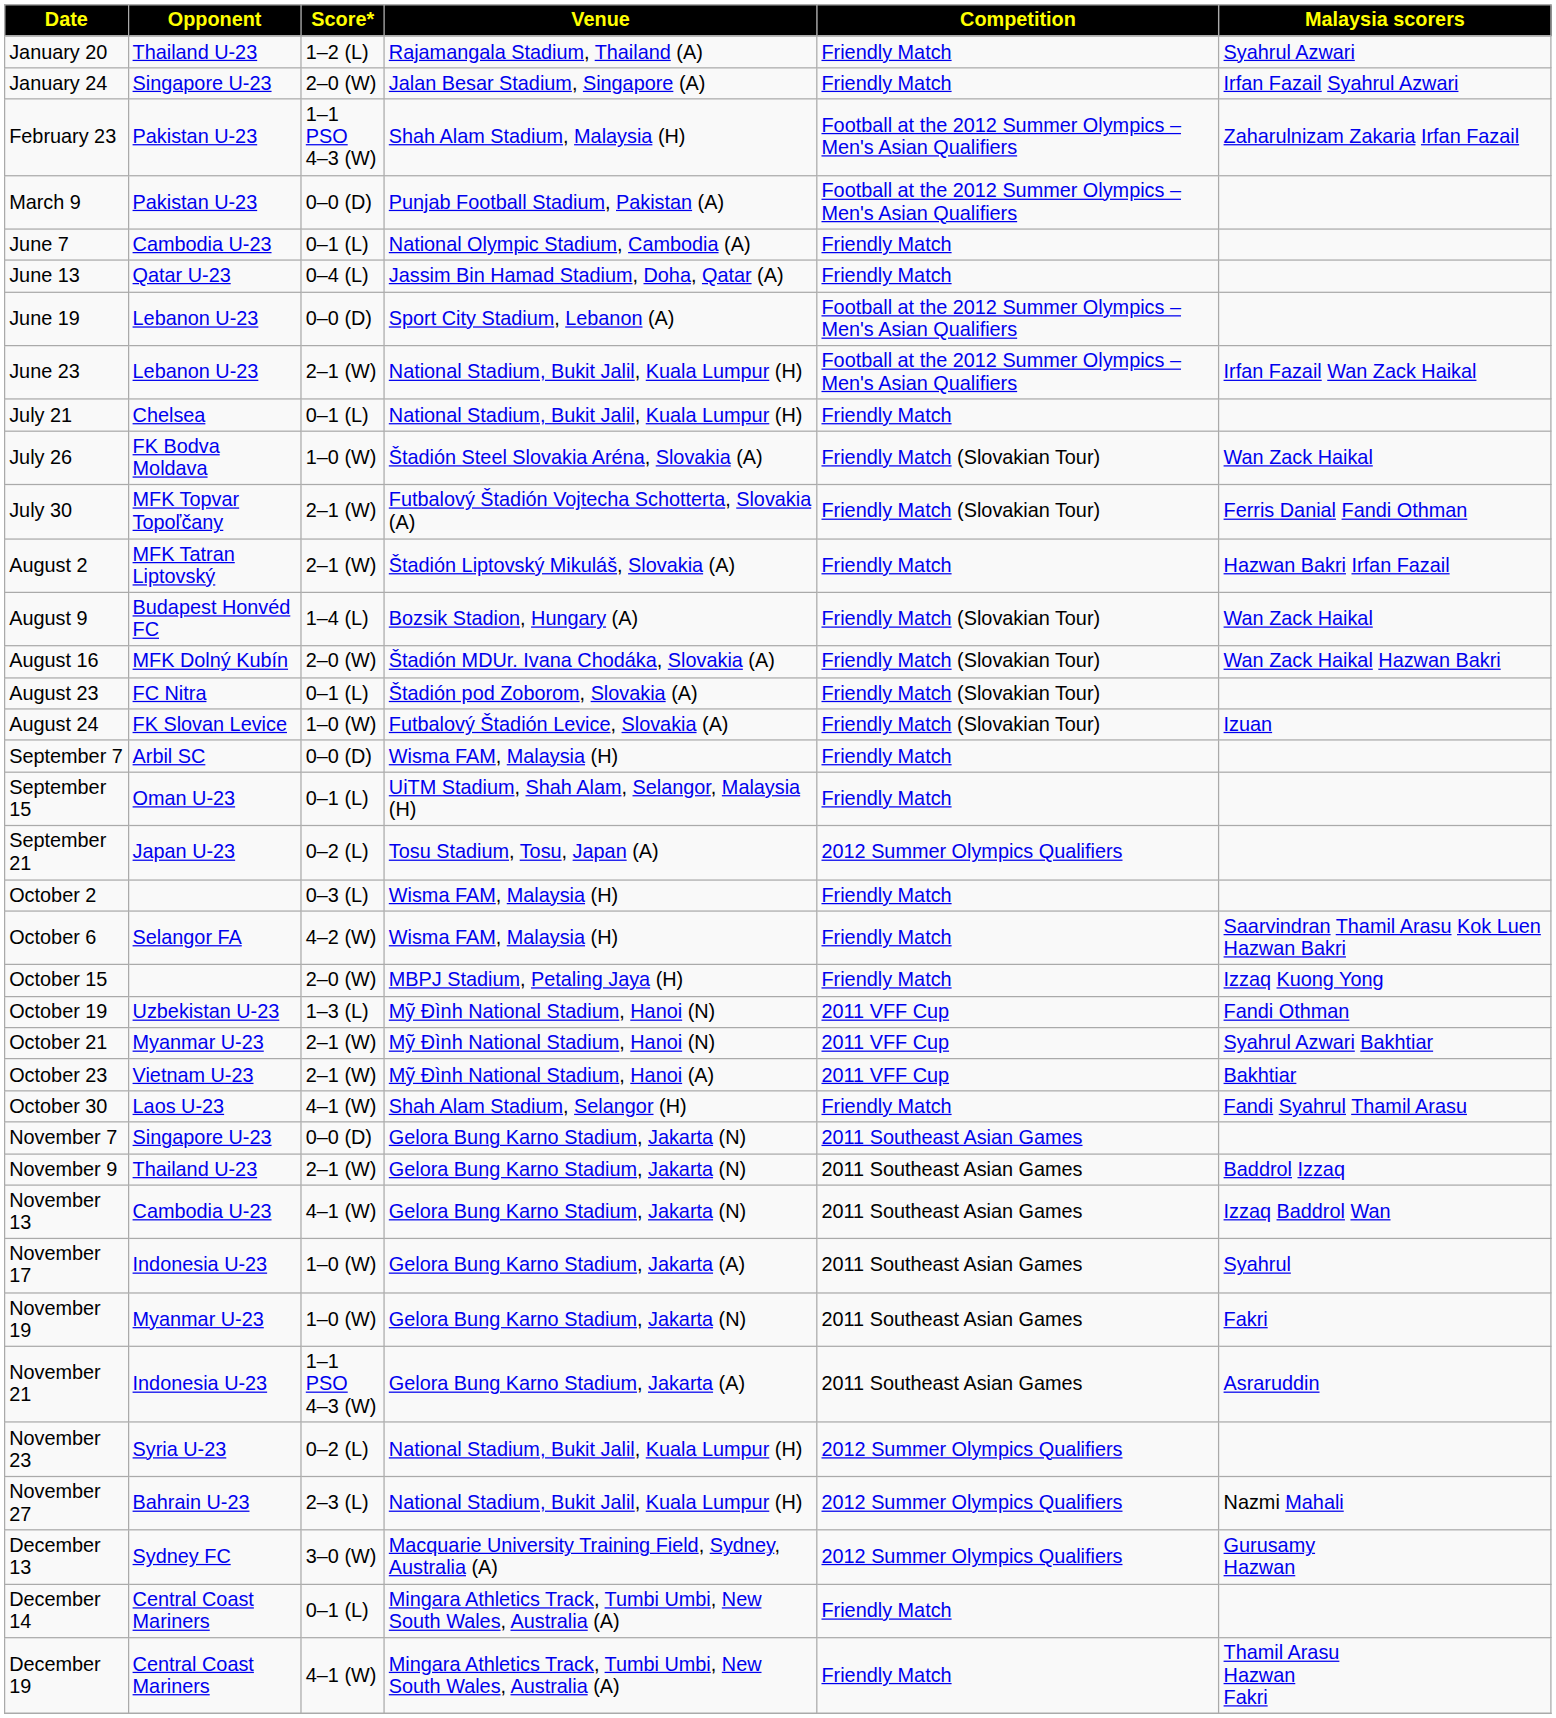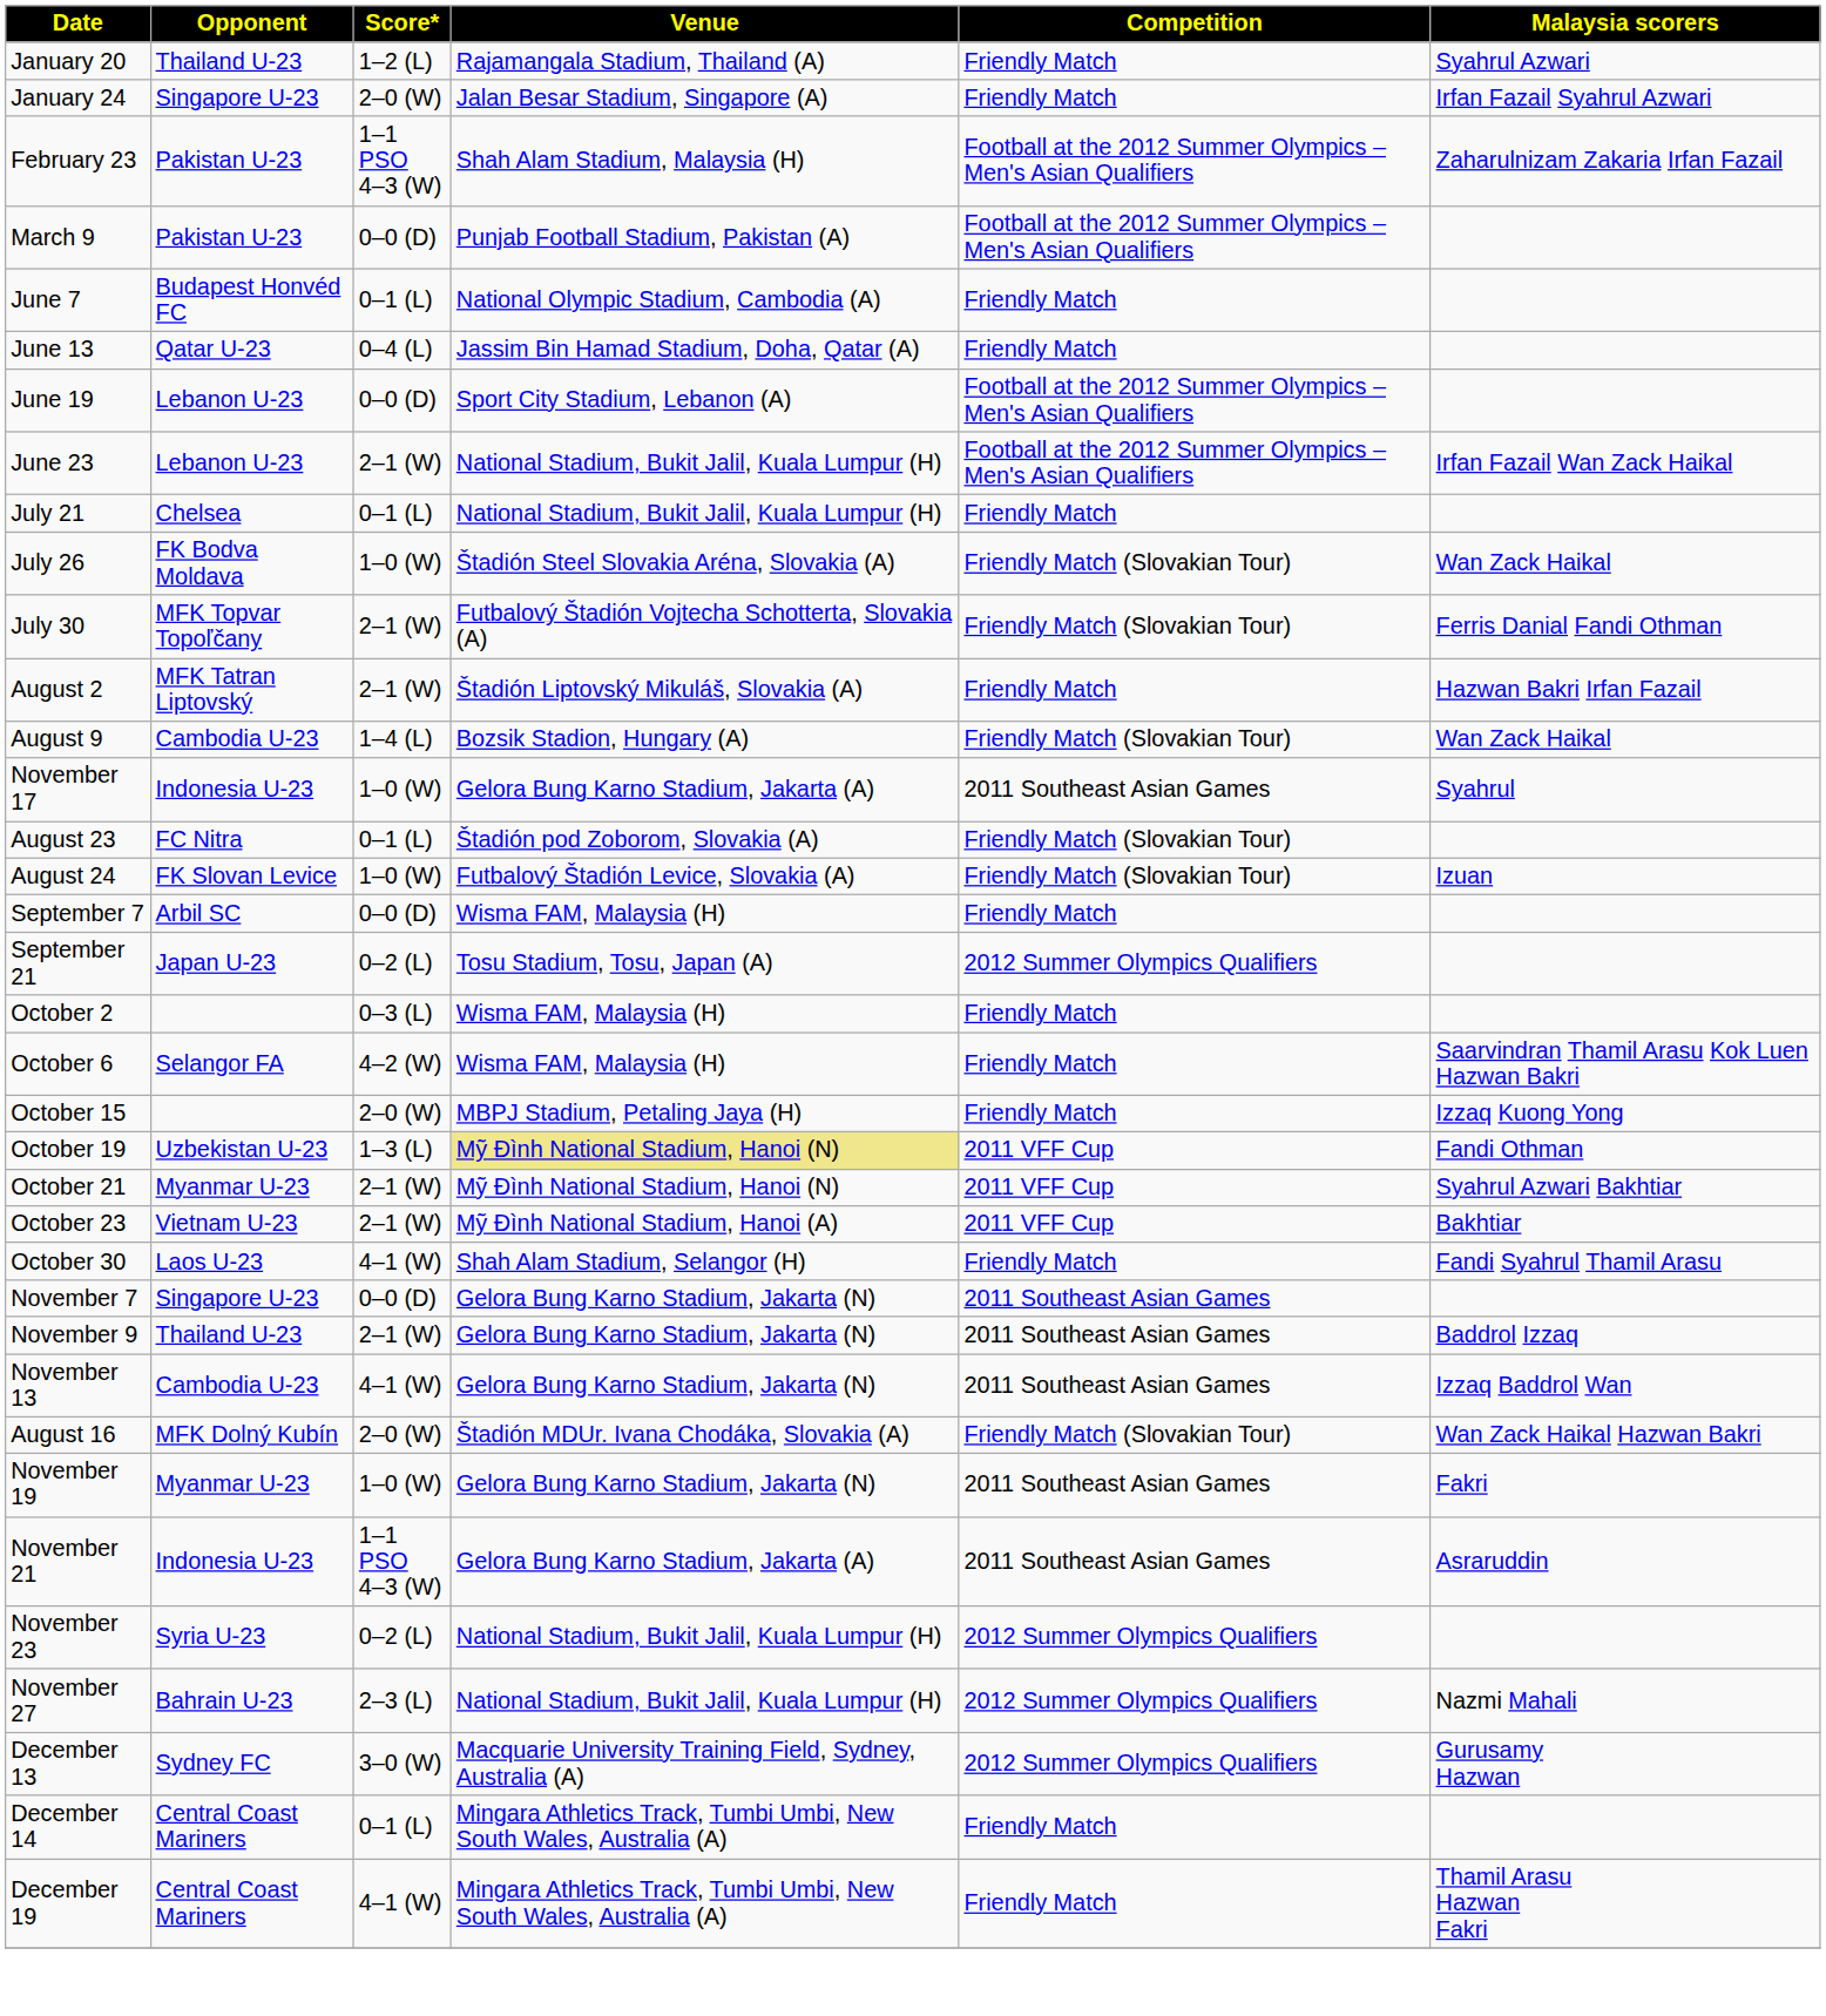June 7 | Opponent: Cambodia U-23 -> Budapest Honvéd FC
August 9 | Opponent: Budapest Honvéd FC -> Cambodia U-23
rows swapped: August 16 <-> November 17
- row: September 15 | Oman U-23 | 0–1 (L) | UiTM Stadium, Shah Alam, Selangor, Malaysia (H) | Friendly Match
October 19 | Venue: no background -> khaki background
